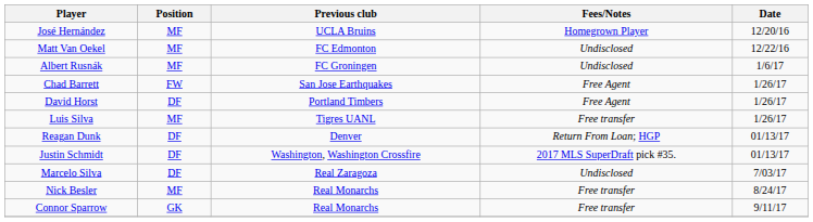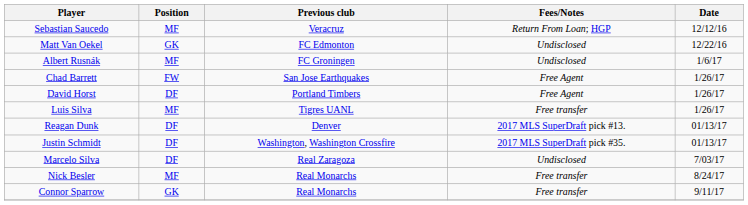+ row: Sebastian Saucedo | MF | Veracruz | Return From Loan; HGP | 12/12/16
- row: José Hernández | MF | UCLA Bruins | Homegrown Player | 12/20/16
Matt Van Oekel | Position: MF -> GK
Reagan Dunk | Fees/Notes: Return From Loan; HGP -> 2017 MLS SuperDraft pick #13.
